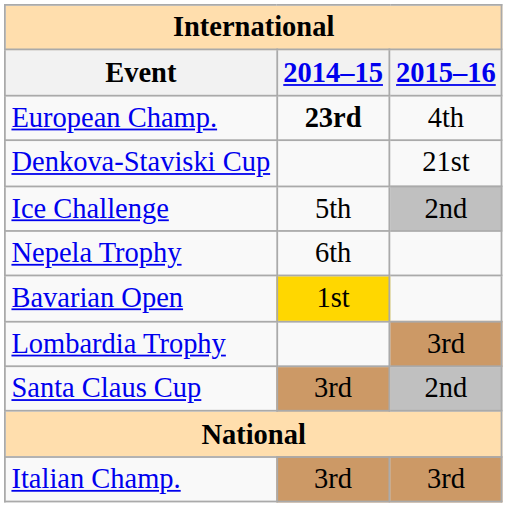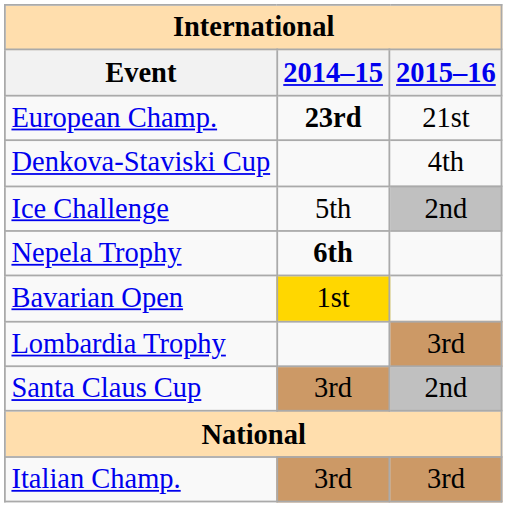European Champ. | 2015–16: 4th -> 21st
Denkova-Staviski Cup | 2015–16: 21st -> 4th
Nepela Trophy | 2014–15: normal -> bold
